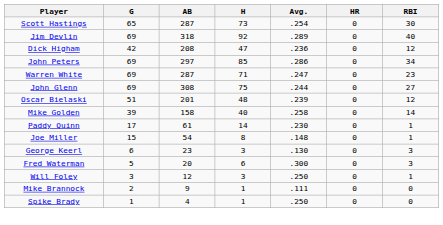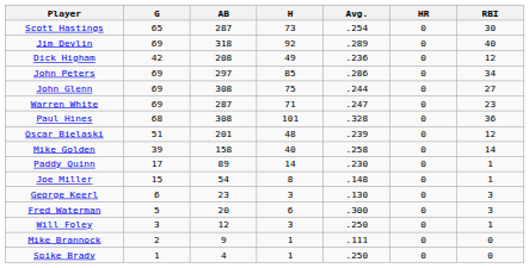Dick Higham | H: 47 -> 49
rows swapped: Warren White <-> John Glenn
+ row: Paul Hines | 68 | 308 | 101 | .328 | 0 | 36
Paddy Quinn | AB: 61 -> 89
